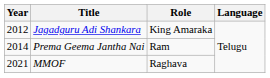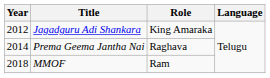Prema Geema Jantha Nai | Role: Ram -> Raghava
MMOF | Year: 2021 -> 2018
MMOF | Role: Raghava -> Ram
